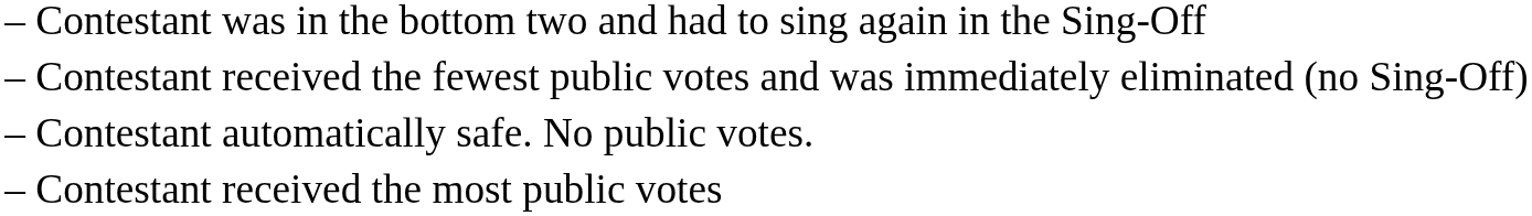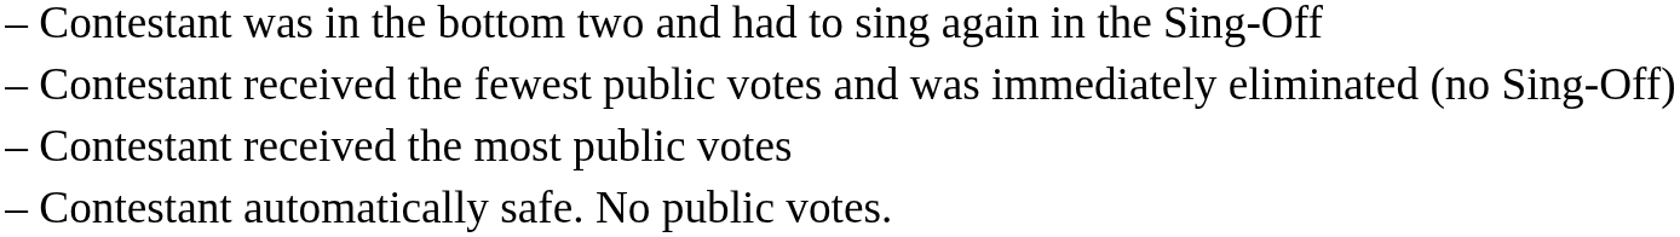rows swapped: Contestant received the most public votes <-> Contestant automatically safe. No public votes.
